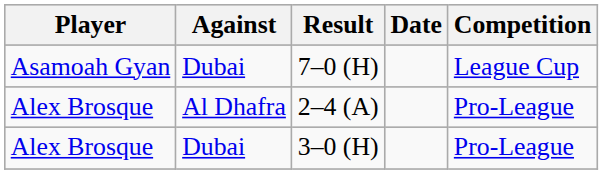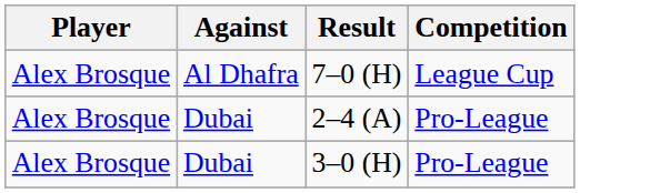- column: Date
7–0 (H) | Player: Asamoah Gyan -> Alex Brosque
7–0 (H) | Against: Dubai -> Al Dhafra
2–4 (A) | Against: Al Dhafra -> Dubai
